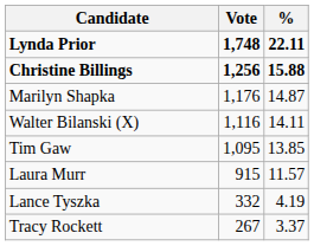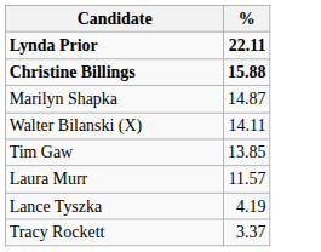- column: Vote | 1,748 | 1,256 | 1,176 | 1,116 | 1,095 | 915 | 332 | 267
